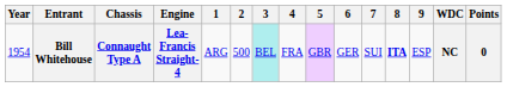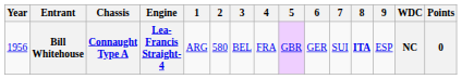Bill Whitehouse | Year: 1954 -> 1956
Bill Whitehouse | 2: 500 -> 580
Bill Whitehouse | 3: paleturquoise background -> no background
